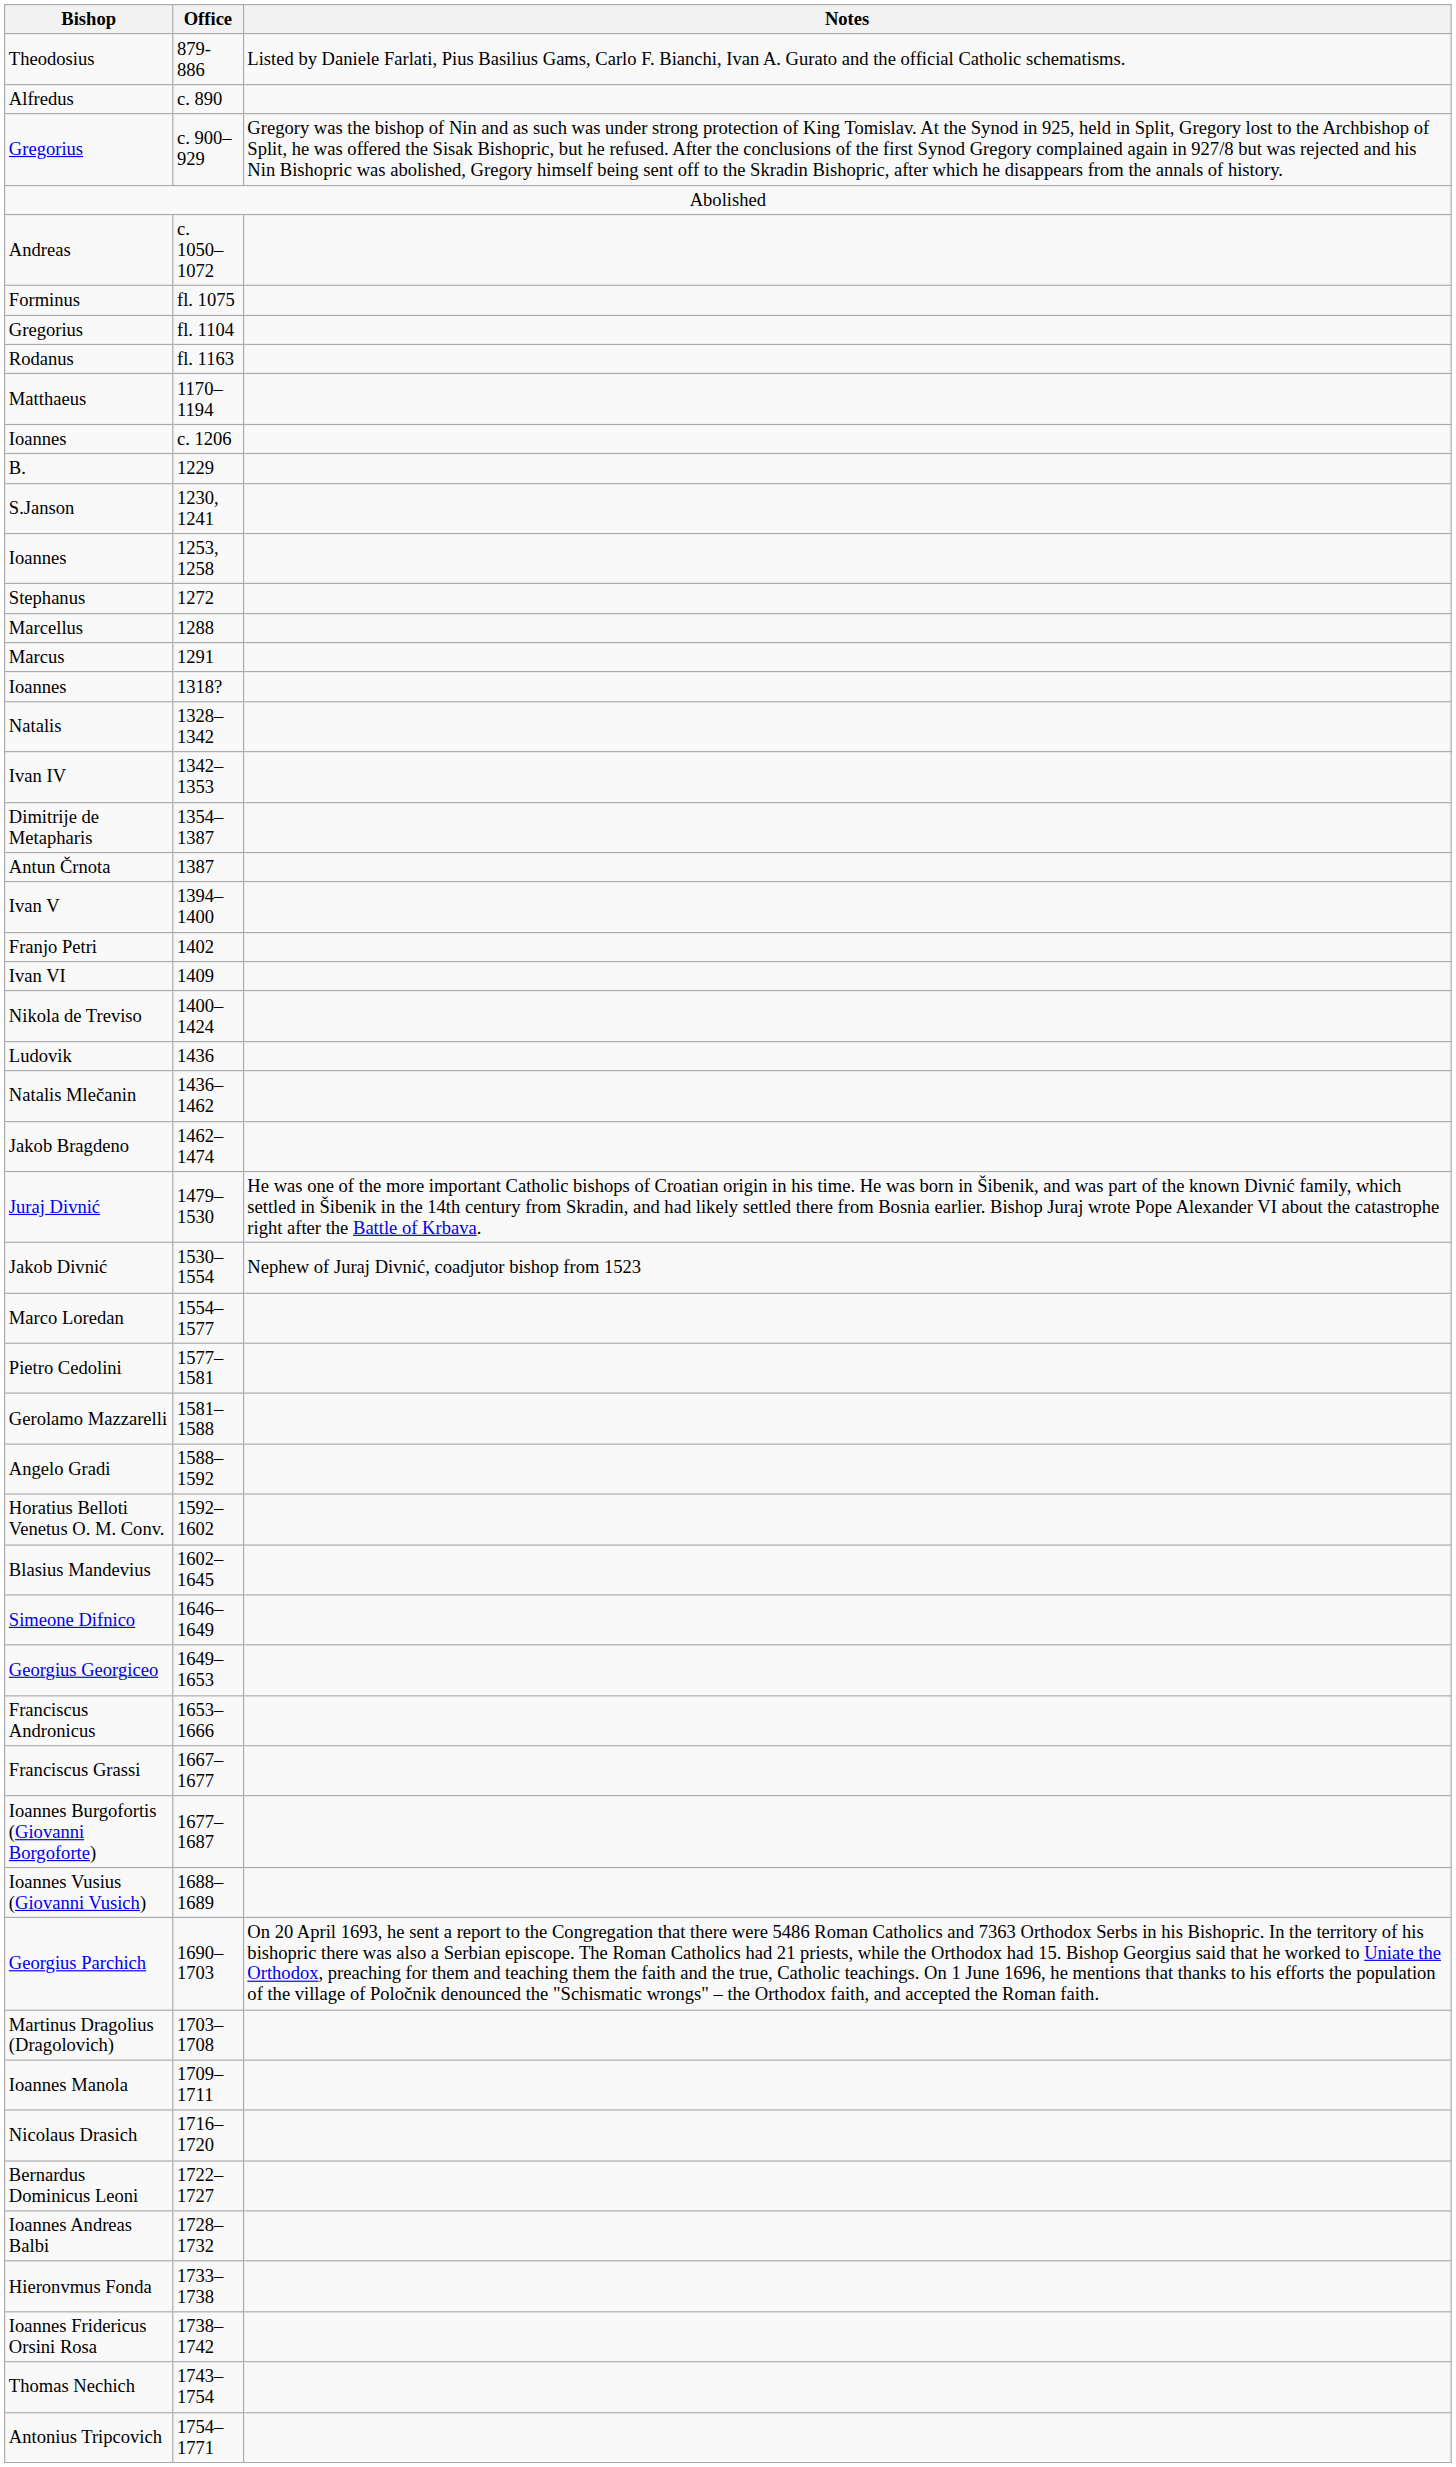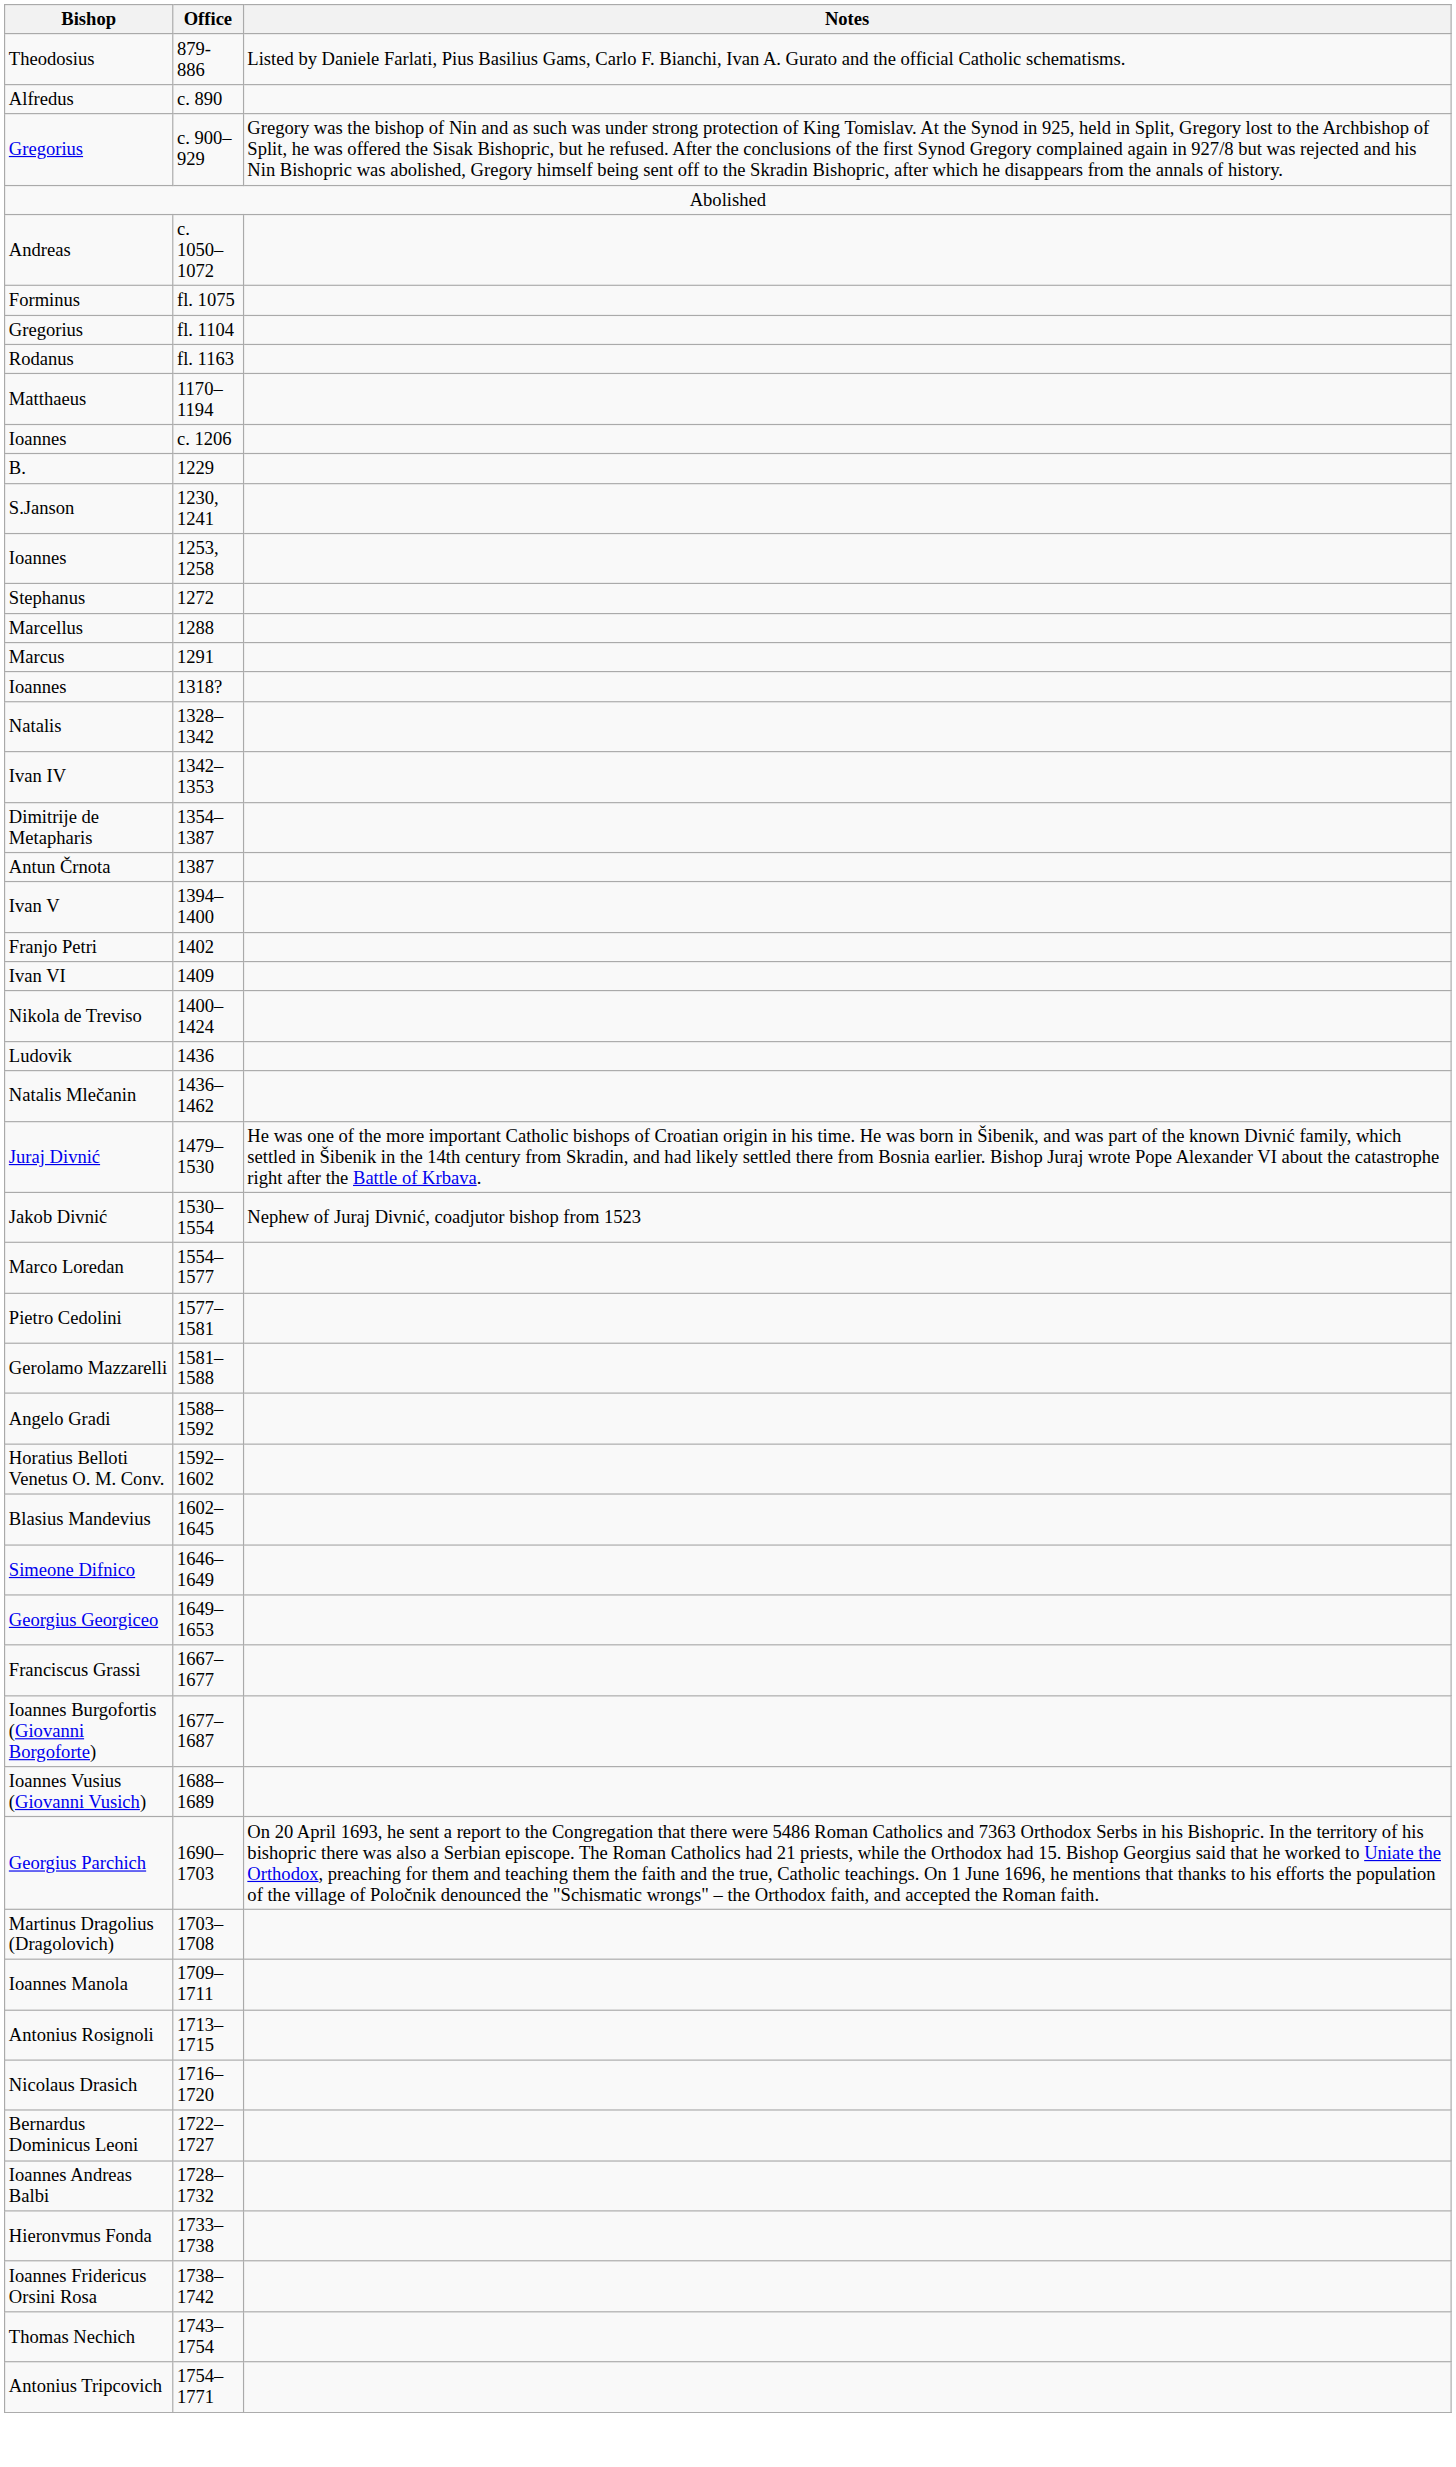- row: Jakob Bragdeno | 1462–1474
- row: Franciscus Andronicus | 1653–1666
+ row: Antonius Rosignoli | 1713–1715
